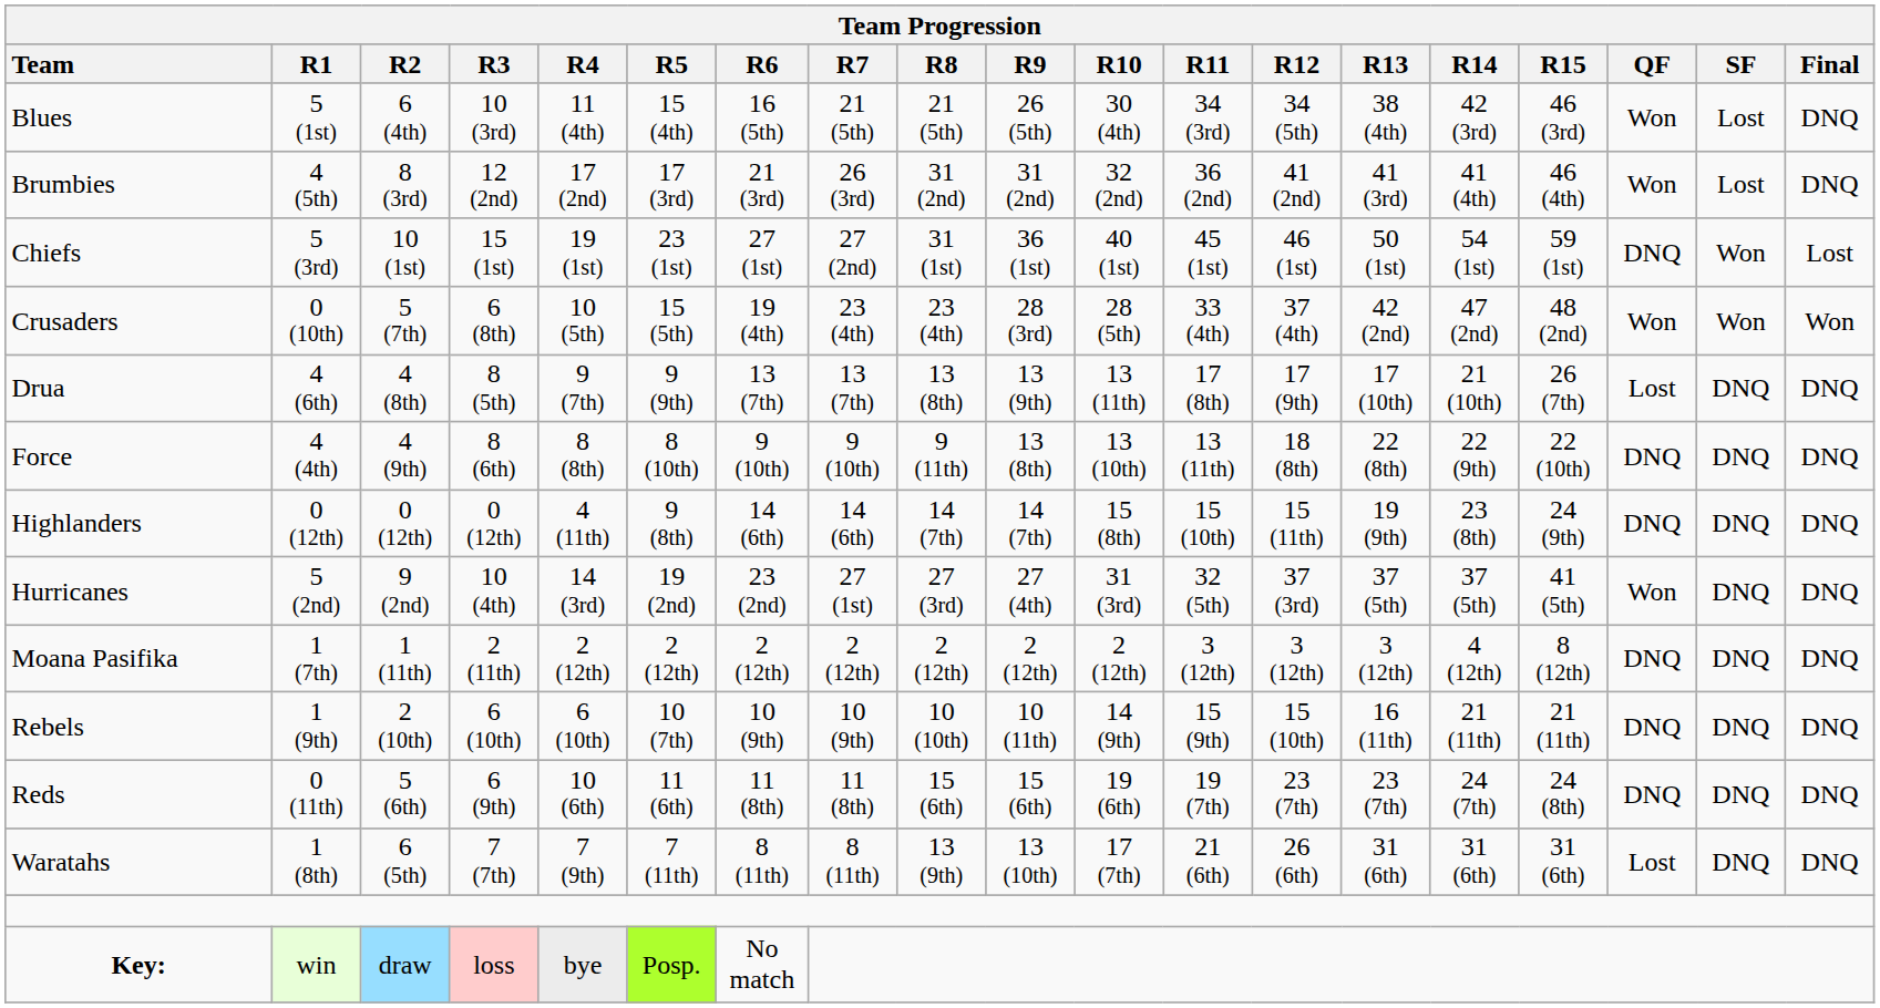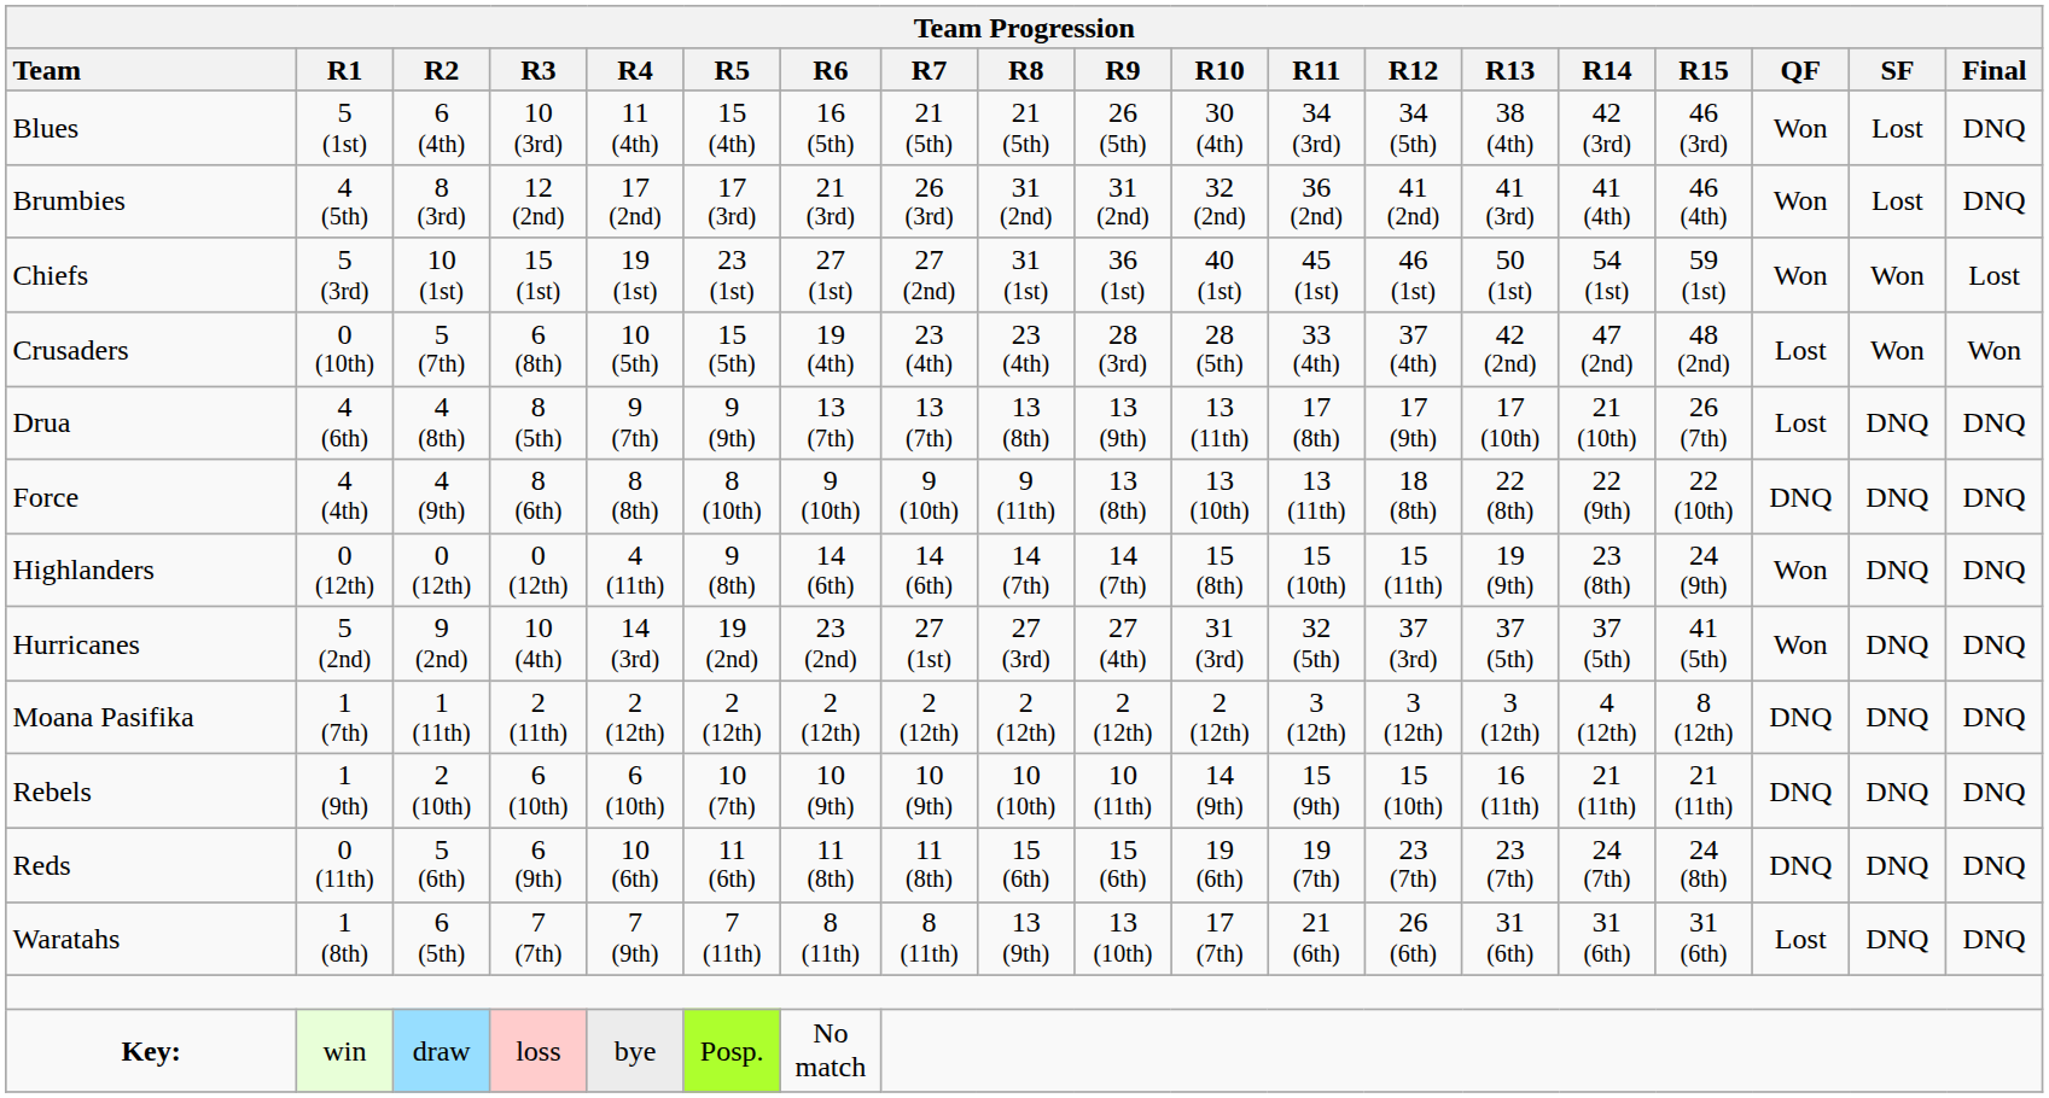Chiefs | QF: DNQ -> Won
Crusaders | QF: Won -> Lost
Highlanders | QF: DNQ -> Won
